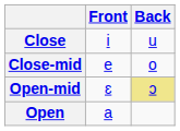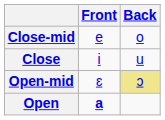rows swapped: Close <-> Close-mid
Open | Front: normal -> bold
